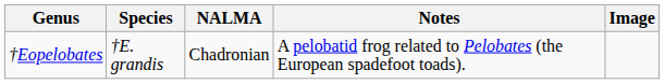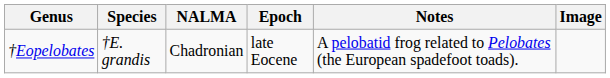+ column: Epoch | late Eocene
